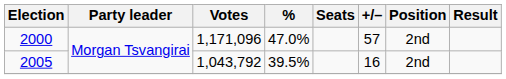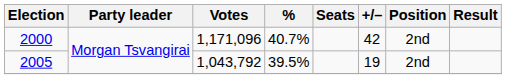2000 | %: 47.0% -> 40.7%
2000 | +/–: 57 -> 42
2005 | +/–: 16 -> 19
